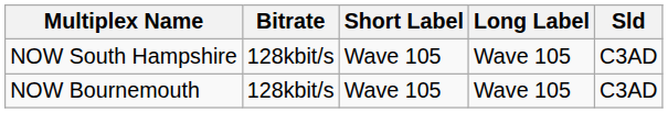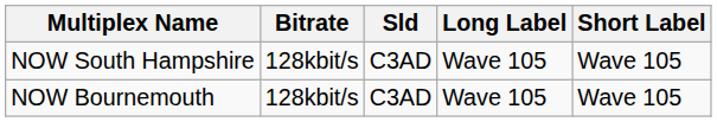columns swapped: Short Label <-> Sld
